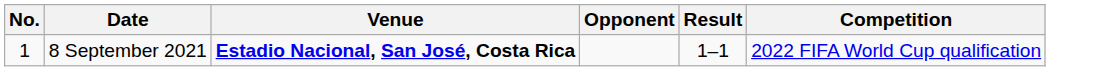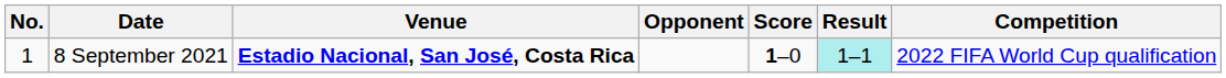+ column: Score | 1–0
8 September 2021 | Result: no background -> paleturquoise background
